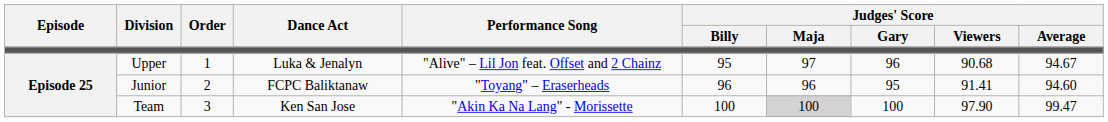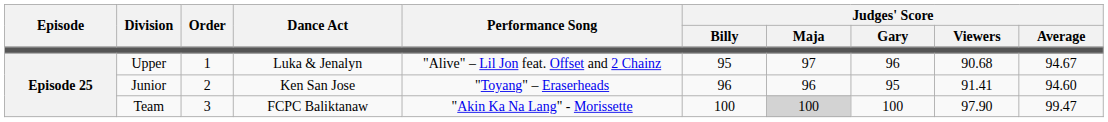Junior | Dance Act: FCPC Baliktanaw -> Ken San Jose
Team | Dance Act: Ken San Jose -> FCPC Baliktanaw
